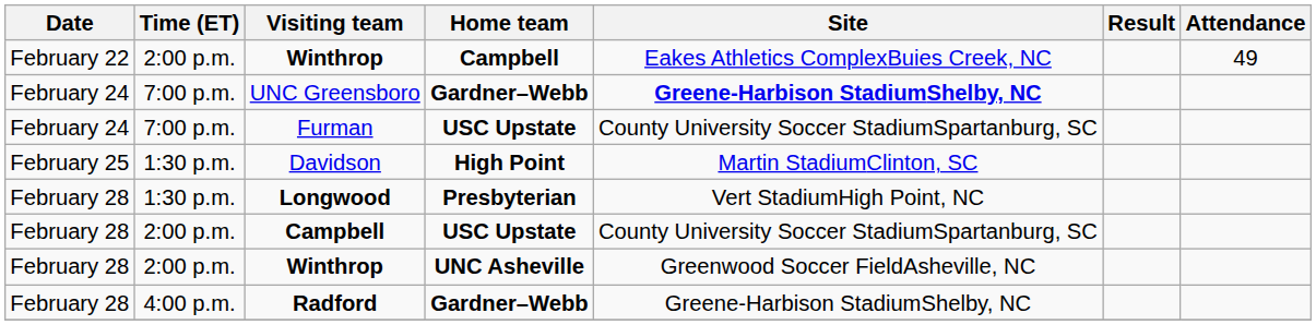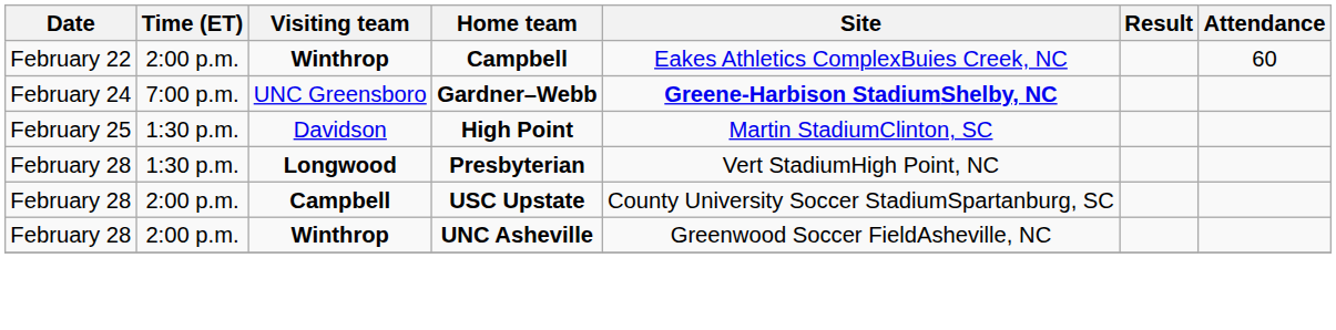Winthrop / Campbell | Attendance: 49 -> 60
- row: February 24 | 7:00 p.m. | Furman | USC Upstate | County University Soccer StadiumSpartanburg, SC
- row: February 28 | 4:00 p.m. | Radford | Gardner–Webb | Greene-Harbison StadiumShelby, NC
